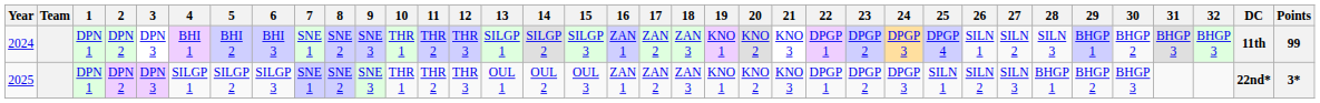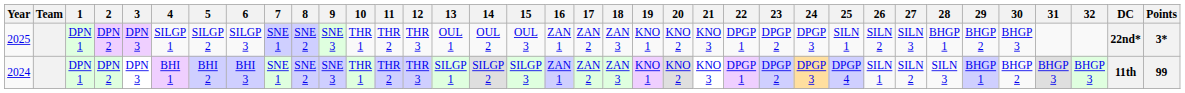rows swapped: 2024 <-> 2025
